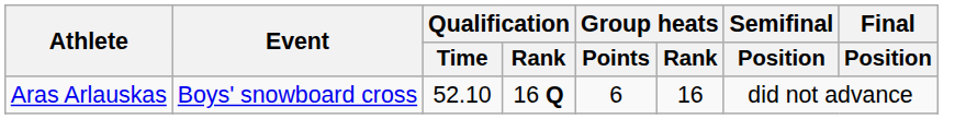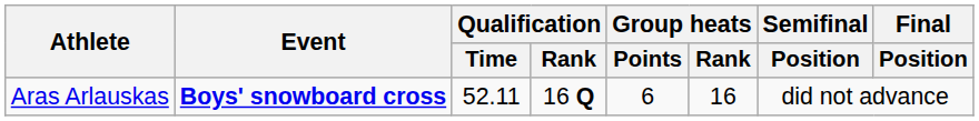Aras Arlauskas | Event: normal -> bold
Aras Arlauskas | Qualification / Time: 52.10 -> 52.11
